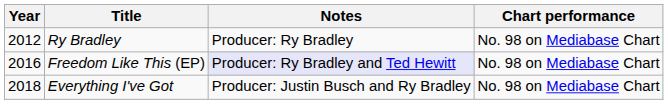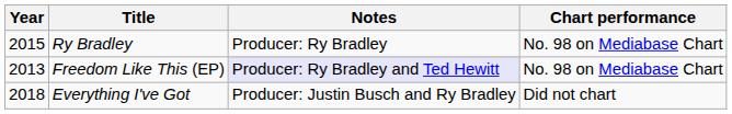Ry Bradley | Year: 2012 -> 2015
Freedom Like This (EP) | Year: 2016 -> 2013
Everything I've Got | Chart performance: No. 98 on Mediabase Chart -> Did not chart
